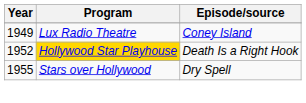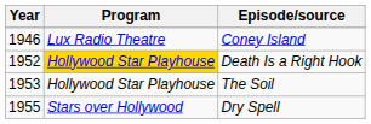Coney Island | Year: 1949 -> 1946
+ row: 1953 | Hollywood Star Playhouse | The Soil
